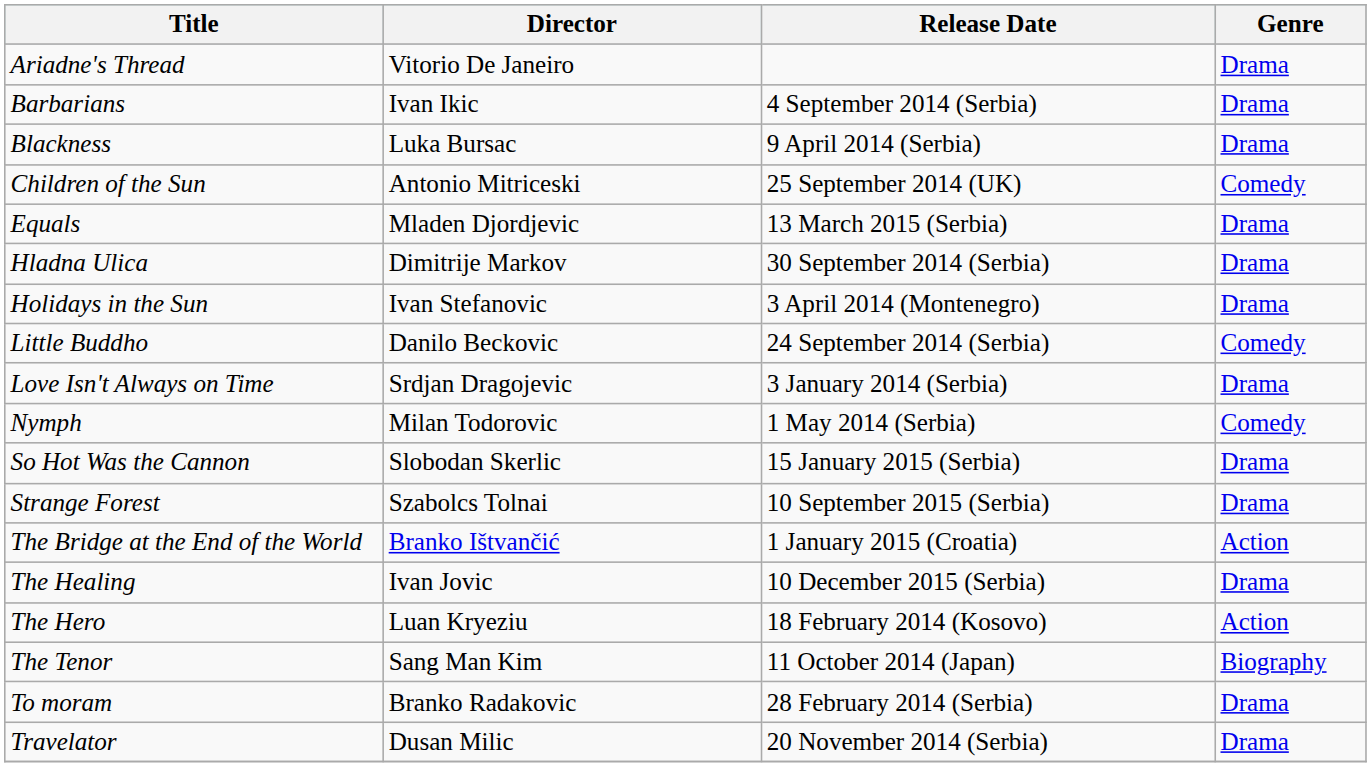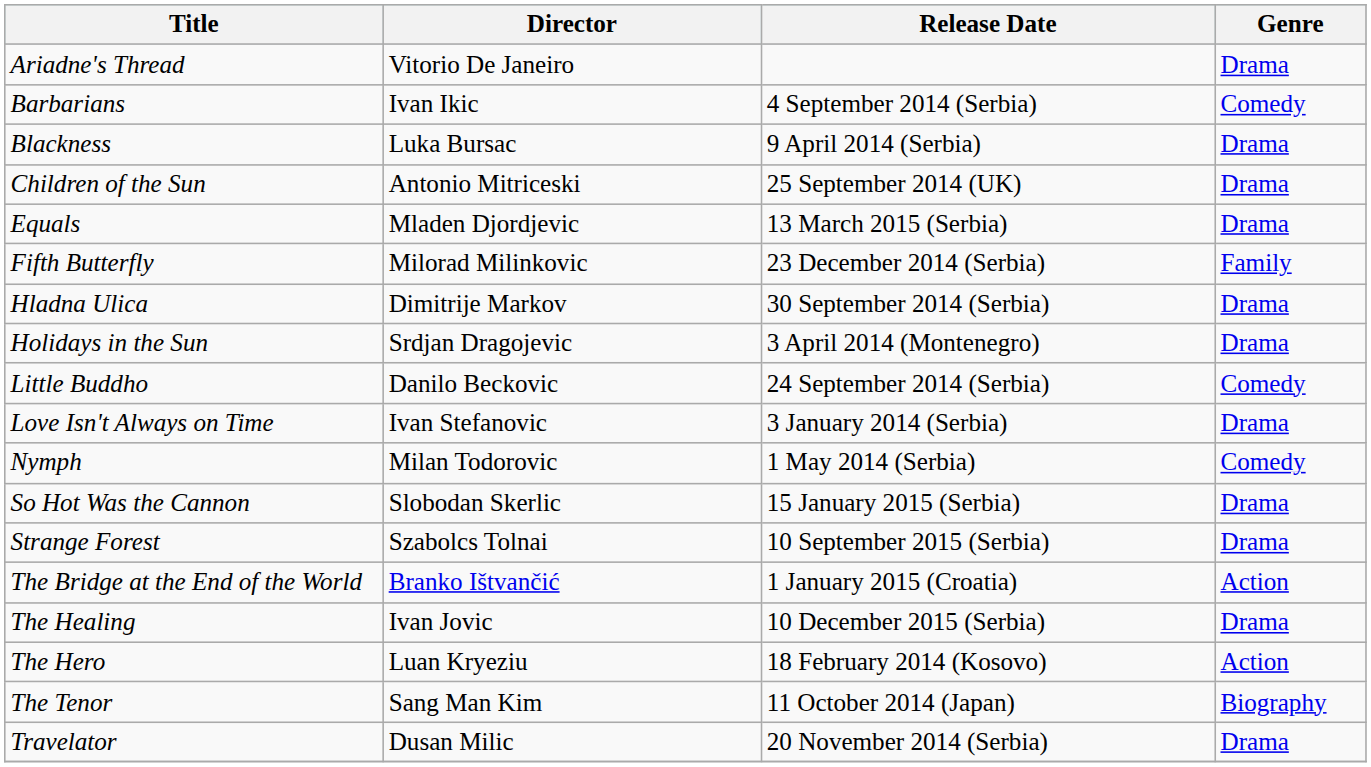Barbarians | Genre: Drama -> Comedy
Children of the Sun | Genre: Comedy -> Drama
+ row: Fifth Butterfly | Milorad Milinkovic | 23 December 2014 (Serbia) | Family
Holidays in the Sun | Director: Ivan Stefanovic -> Srdjan Dragojevic
Love Isn't Always on Time | Director: Srdjan Dragojevic -> Ivan Stefanovic
- row: To moram | Branko Radakovic | 28 February 2014 (Serbia) | Drama
